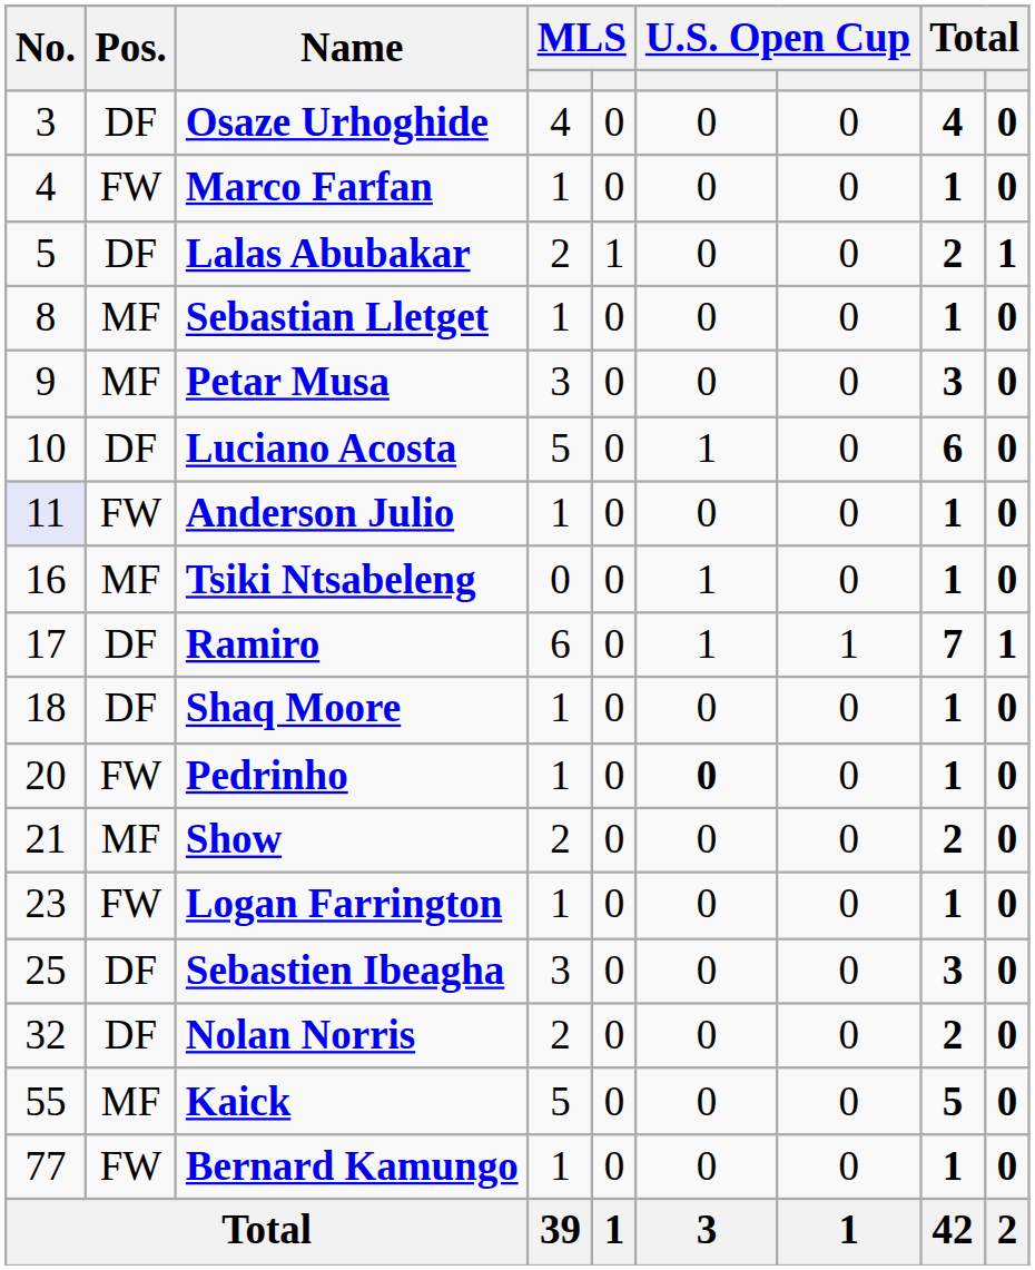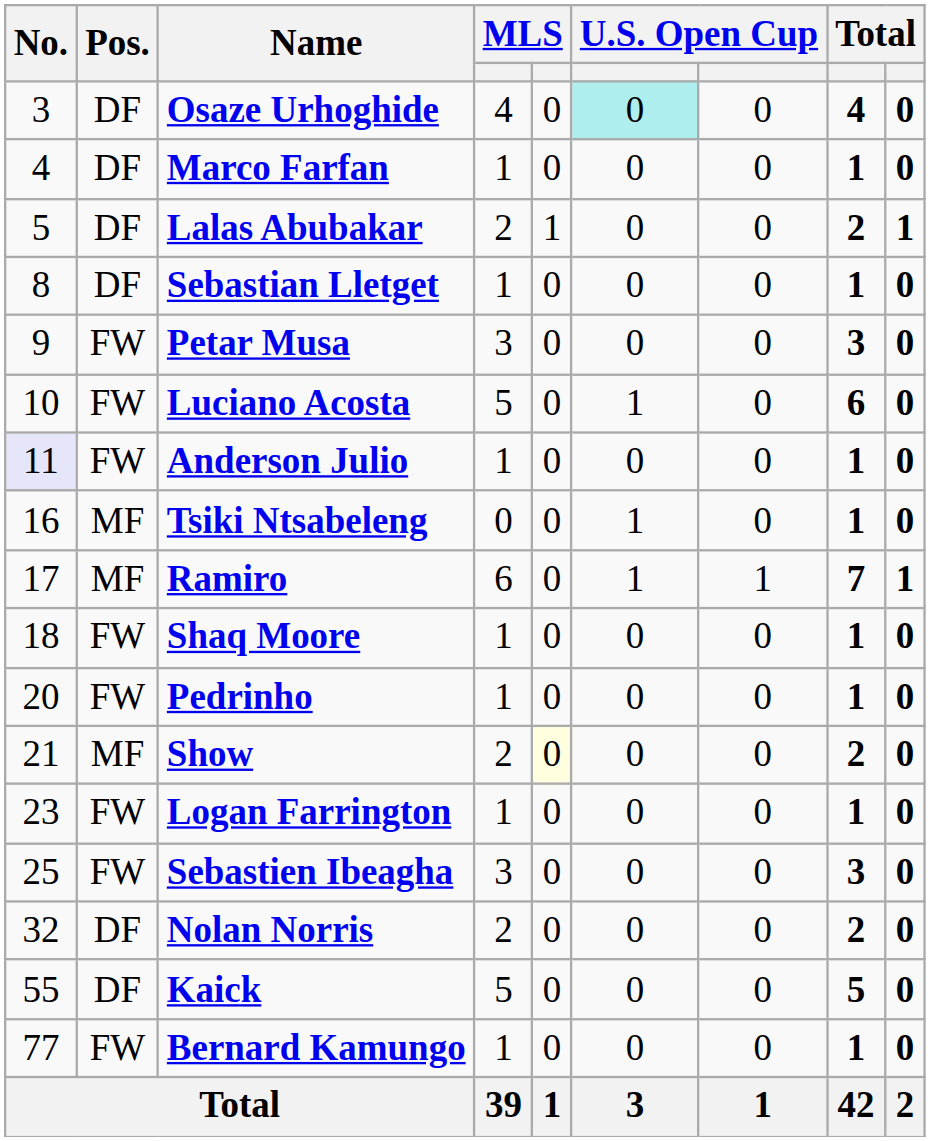Osaze Urhoghide | column 6: no background -> paleturquoise background
Marco Farfan | Pos.: FW -> DF
Sebastian Lletget | Pos.: MF -> DF
Petar Musa | Pos.: MF -> FW
Luciano Acosta | Pos.: DF -> FW
Ramiro | Pos.: DF -> MF
Shaq Moore | Pos.: DF -> FW
Pedrinho | column 6: bold -> normal
Show | column 5: no background -> lightyellow background
Sebastien Ibeagha | Pos.: DF -> FW
Kaick | Pos.: MF -> DF
